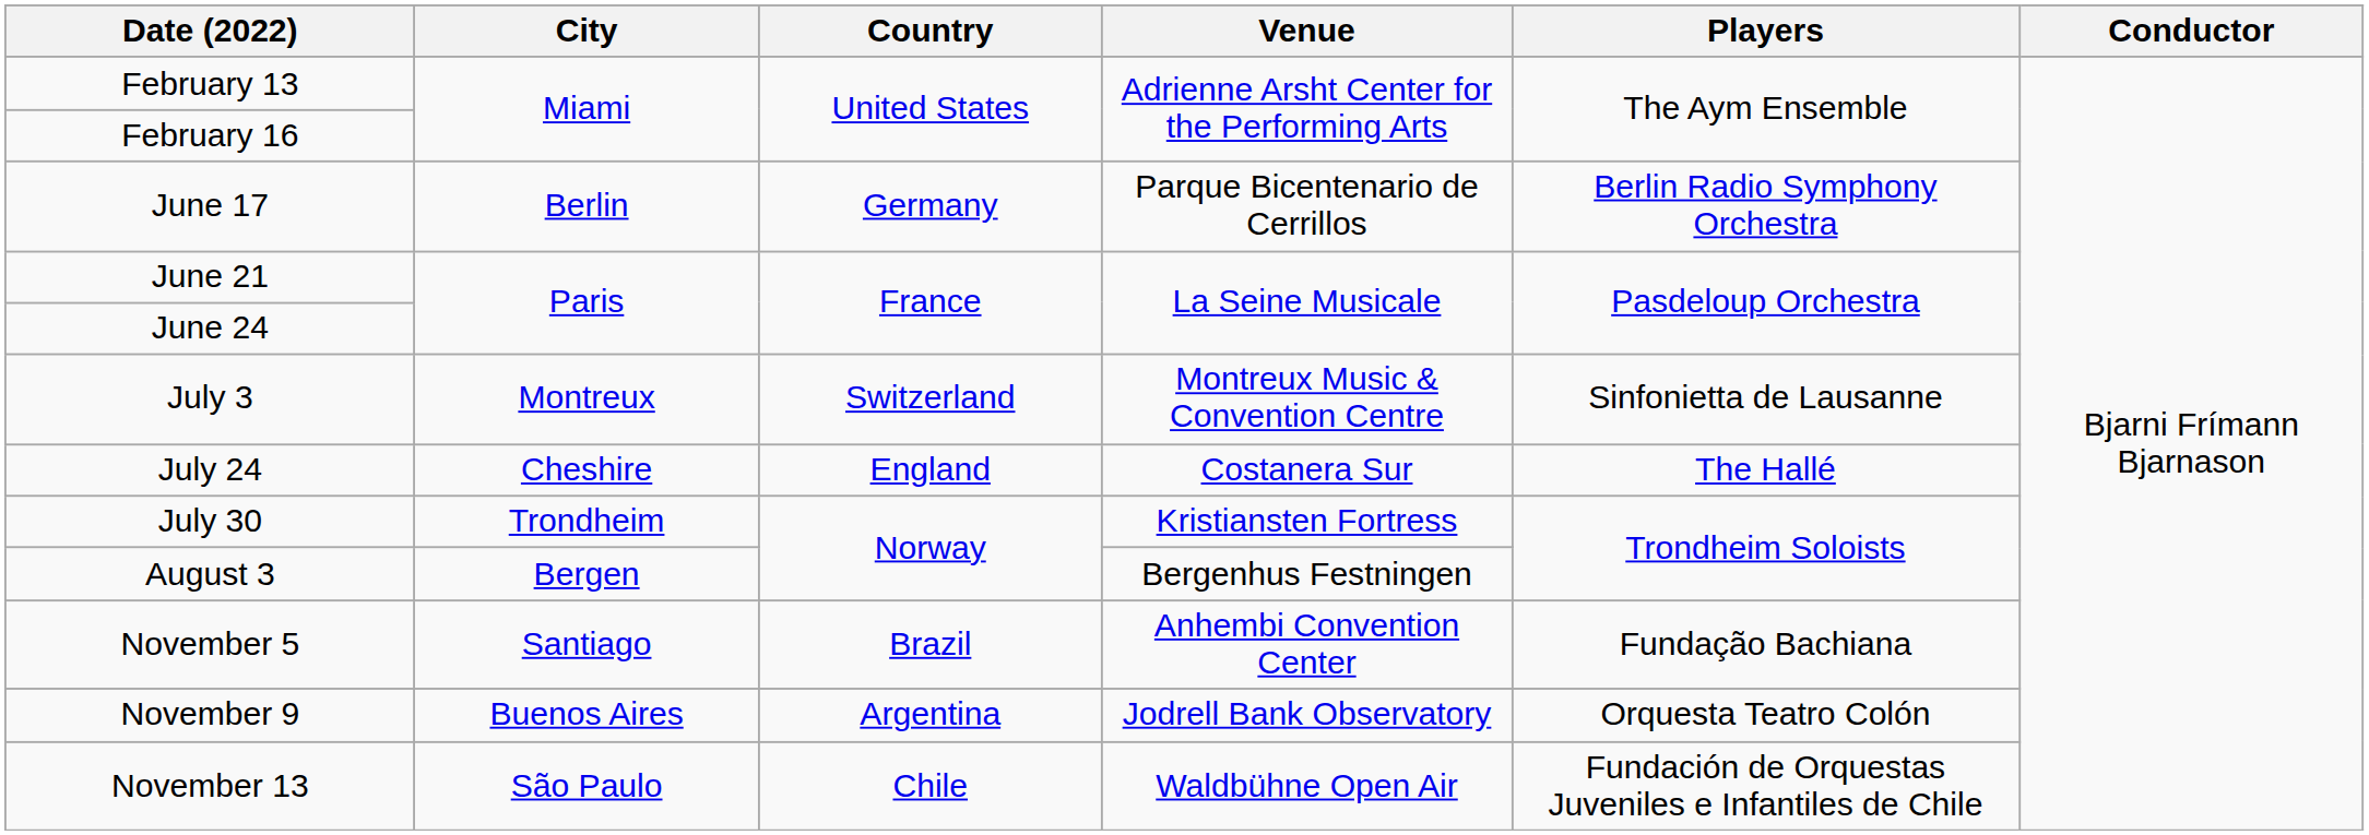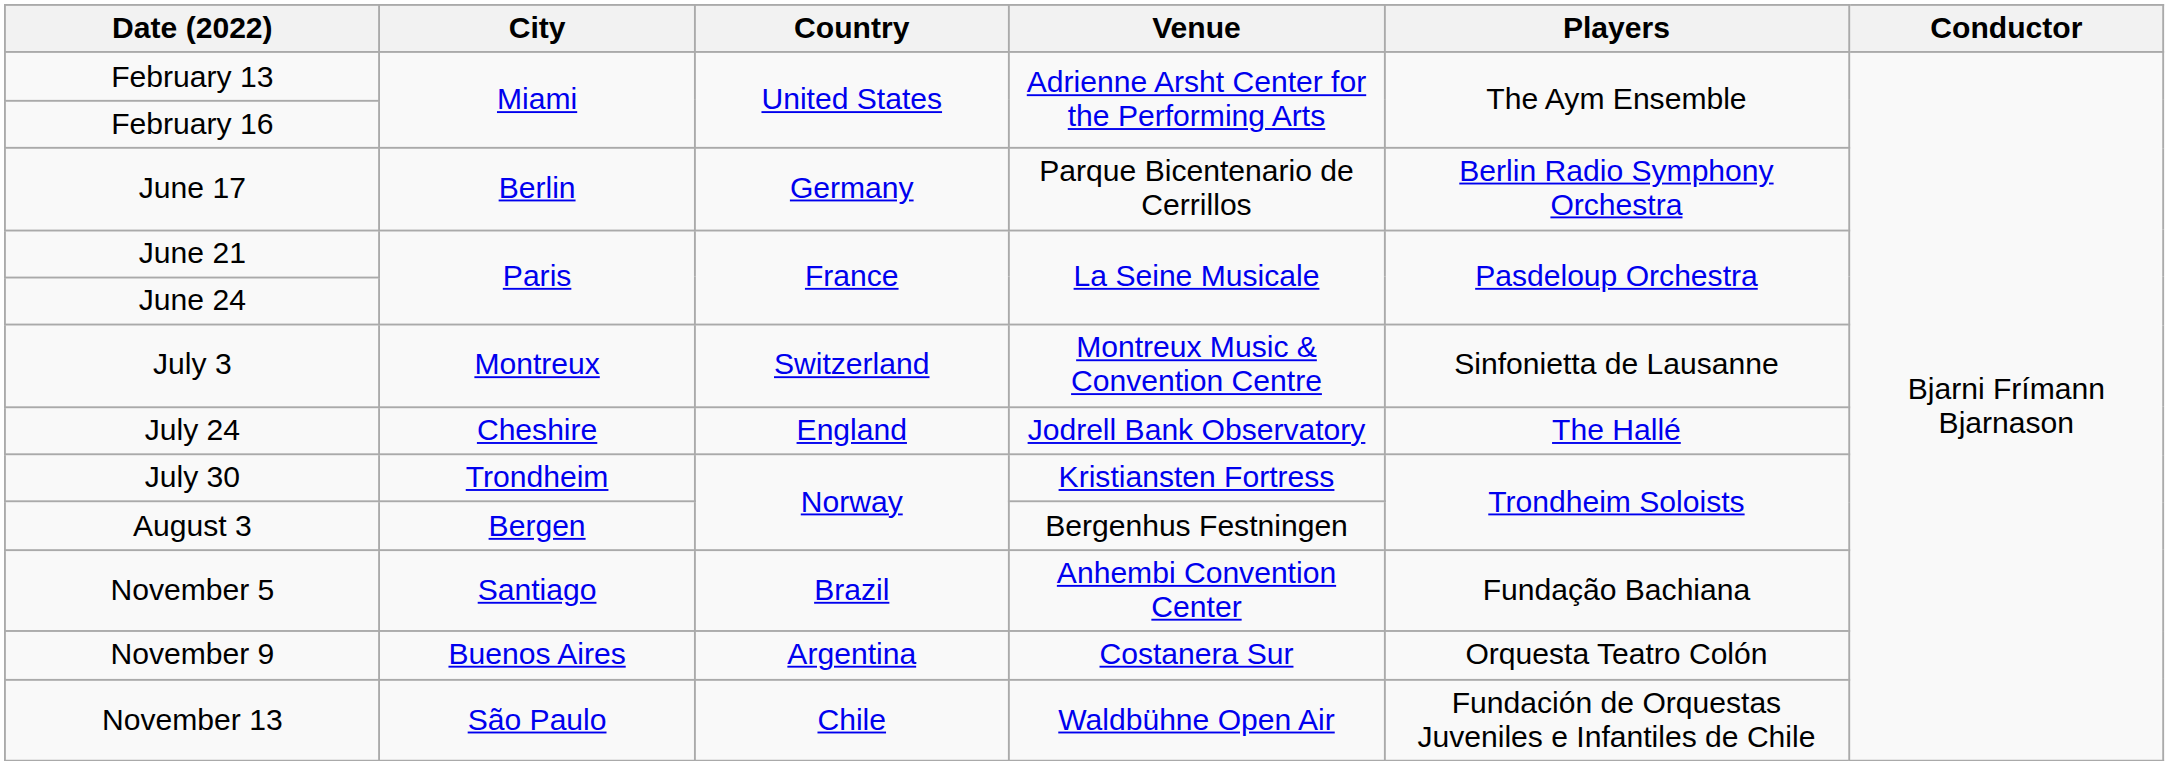July 24 | Venue: Costanera Sur -> Jodrell Bank Observatory
November 9 | Venue: Jodrell Bank Observatory -> Costanera Sur
